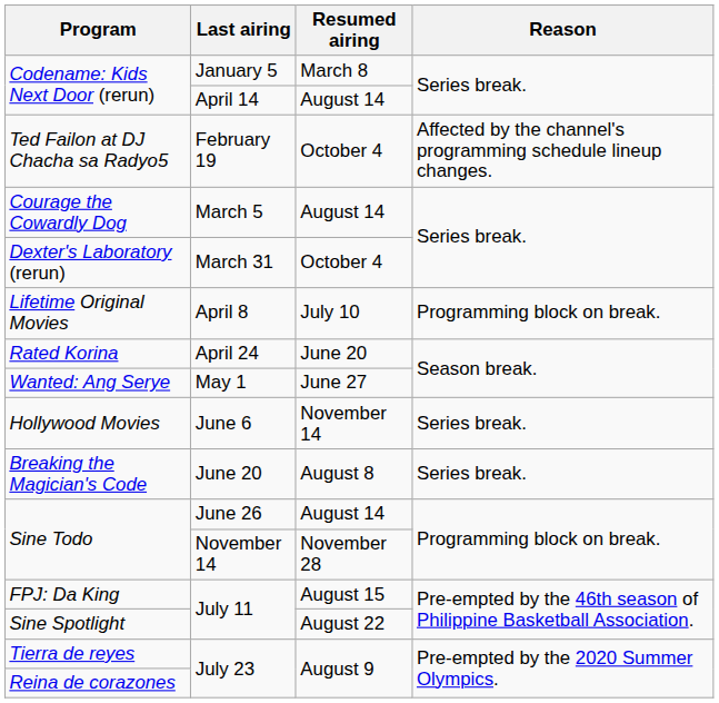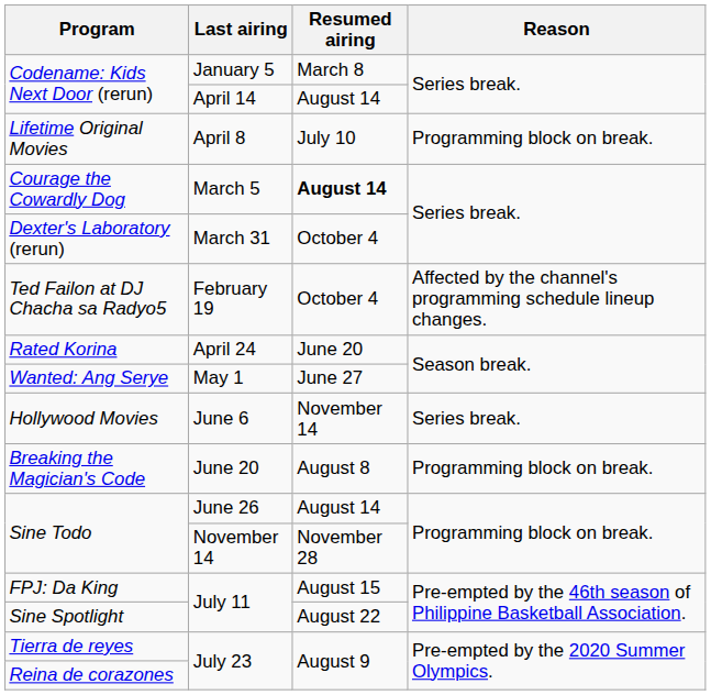rows swapped: Ted Failon at DJ Chacha sa Radyo5 <-> Lifetime Original Movies
Courage the Cowardly Dog | Resumed airing: normal -> bold
Breaking the Magician's Code | Reason: Series break. -> Programming block on break.
